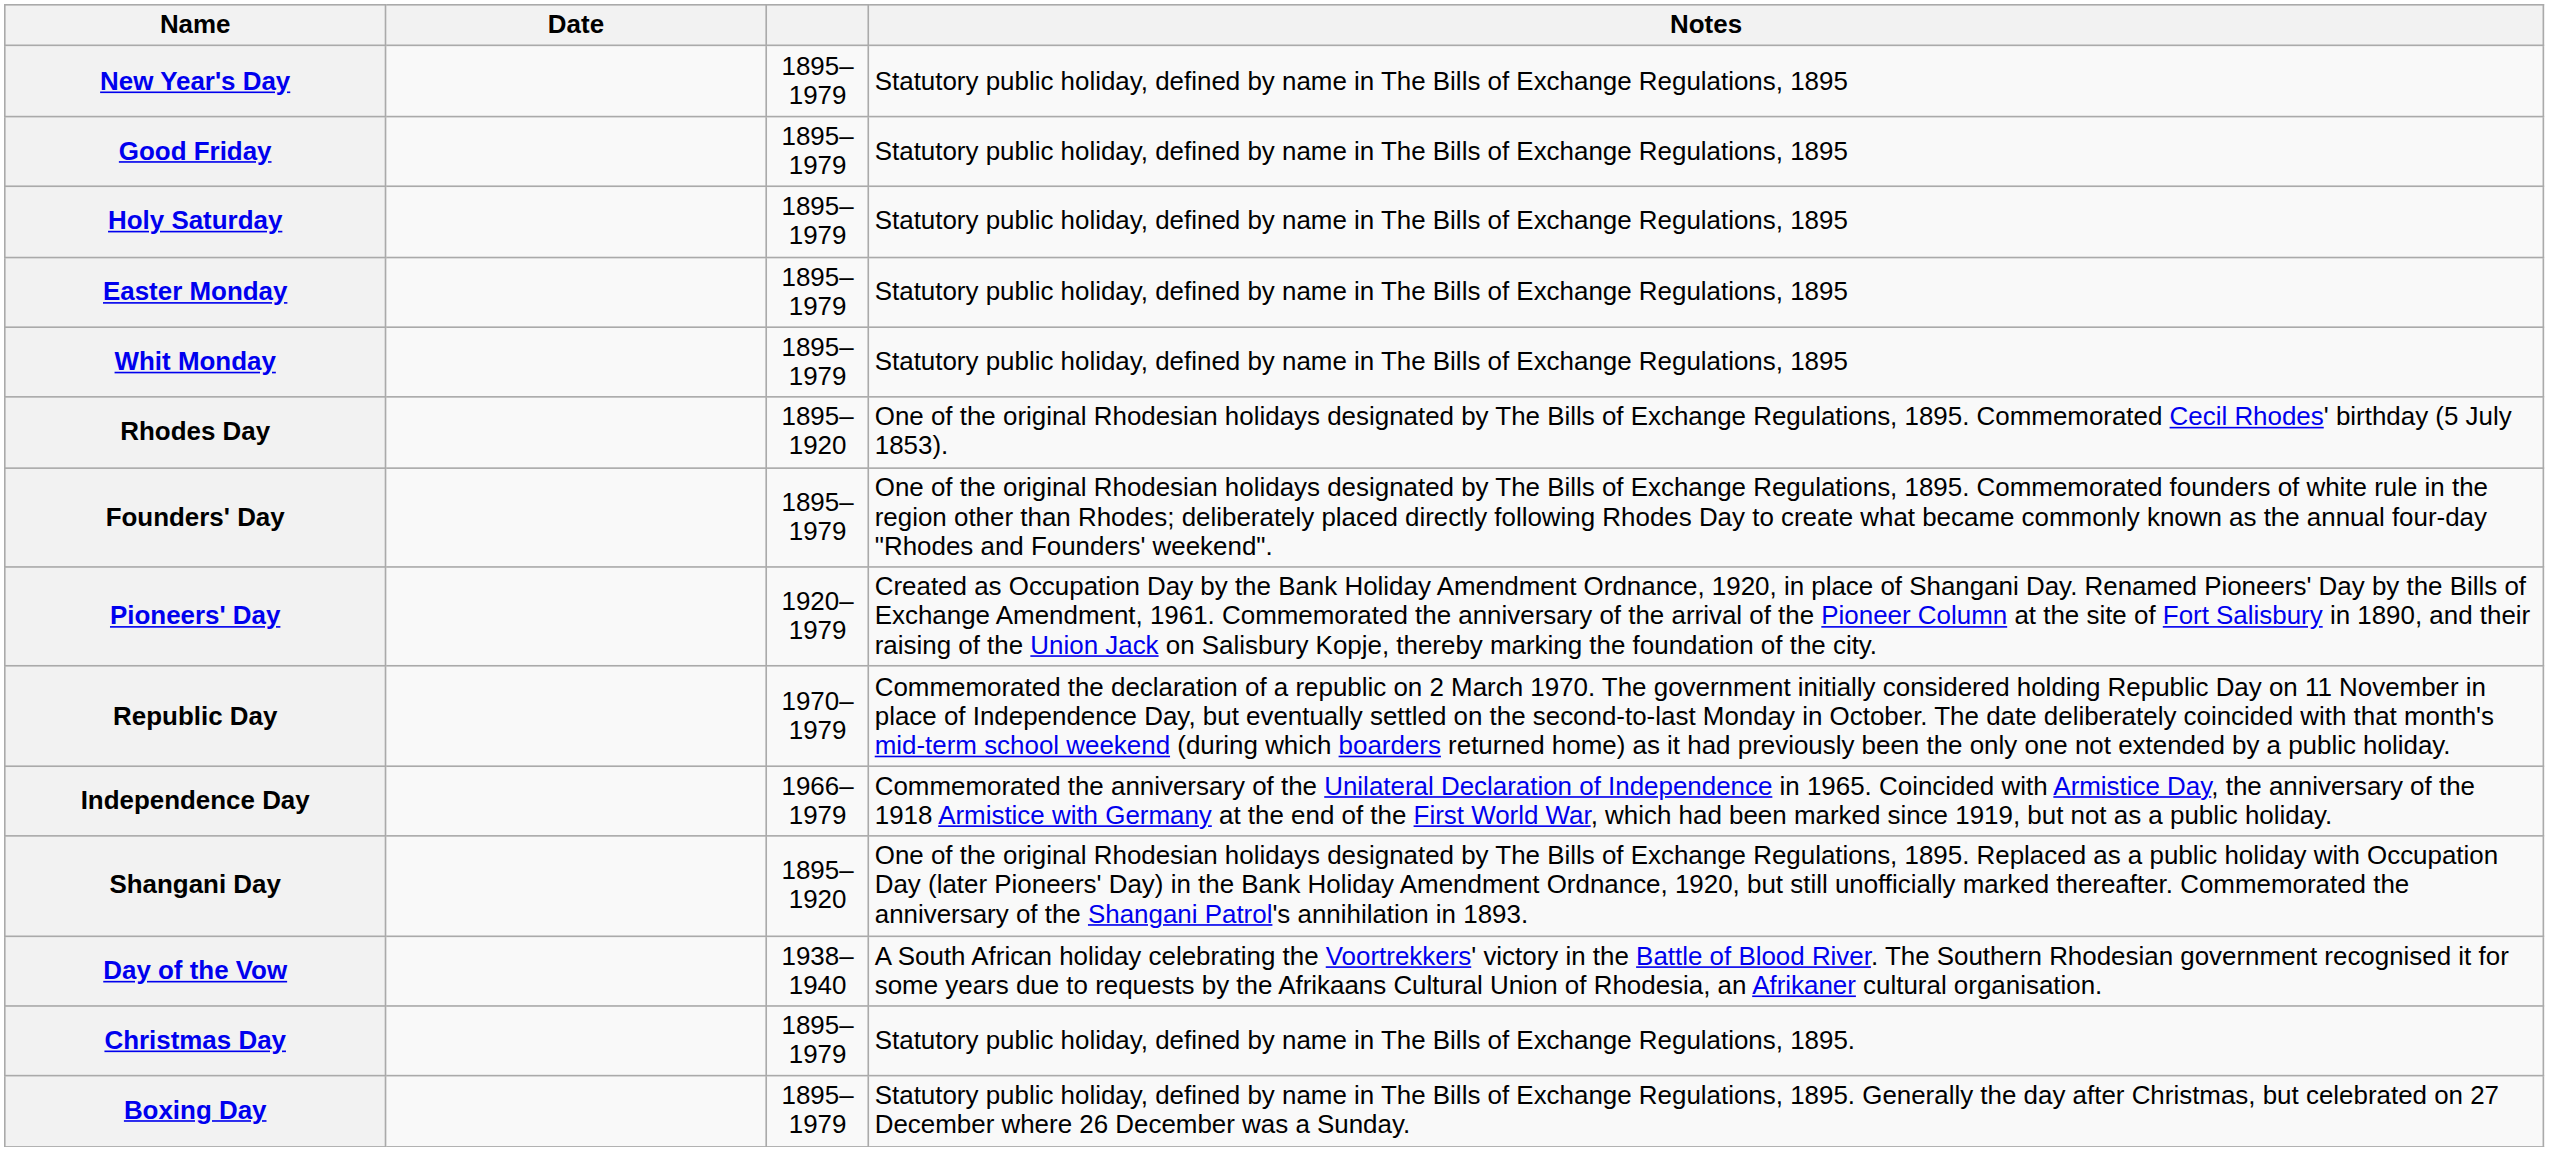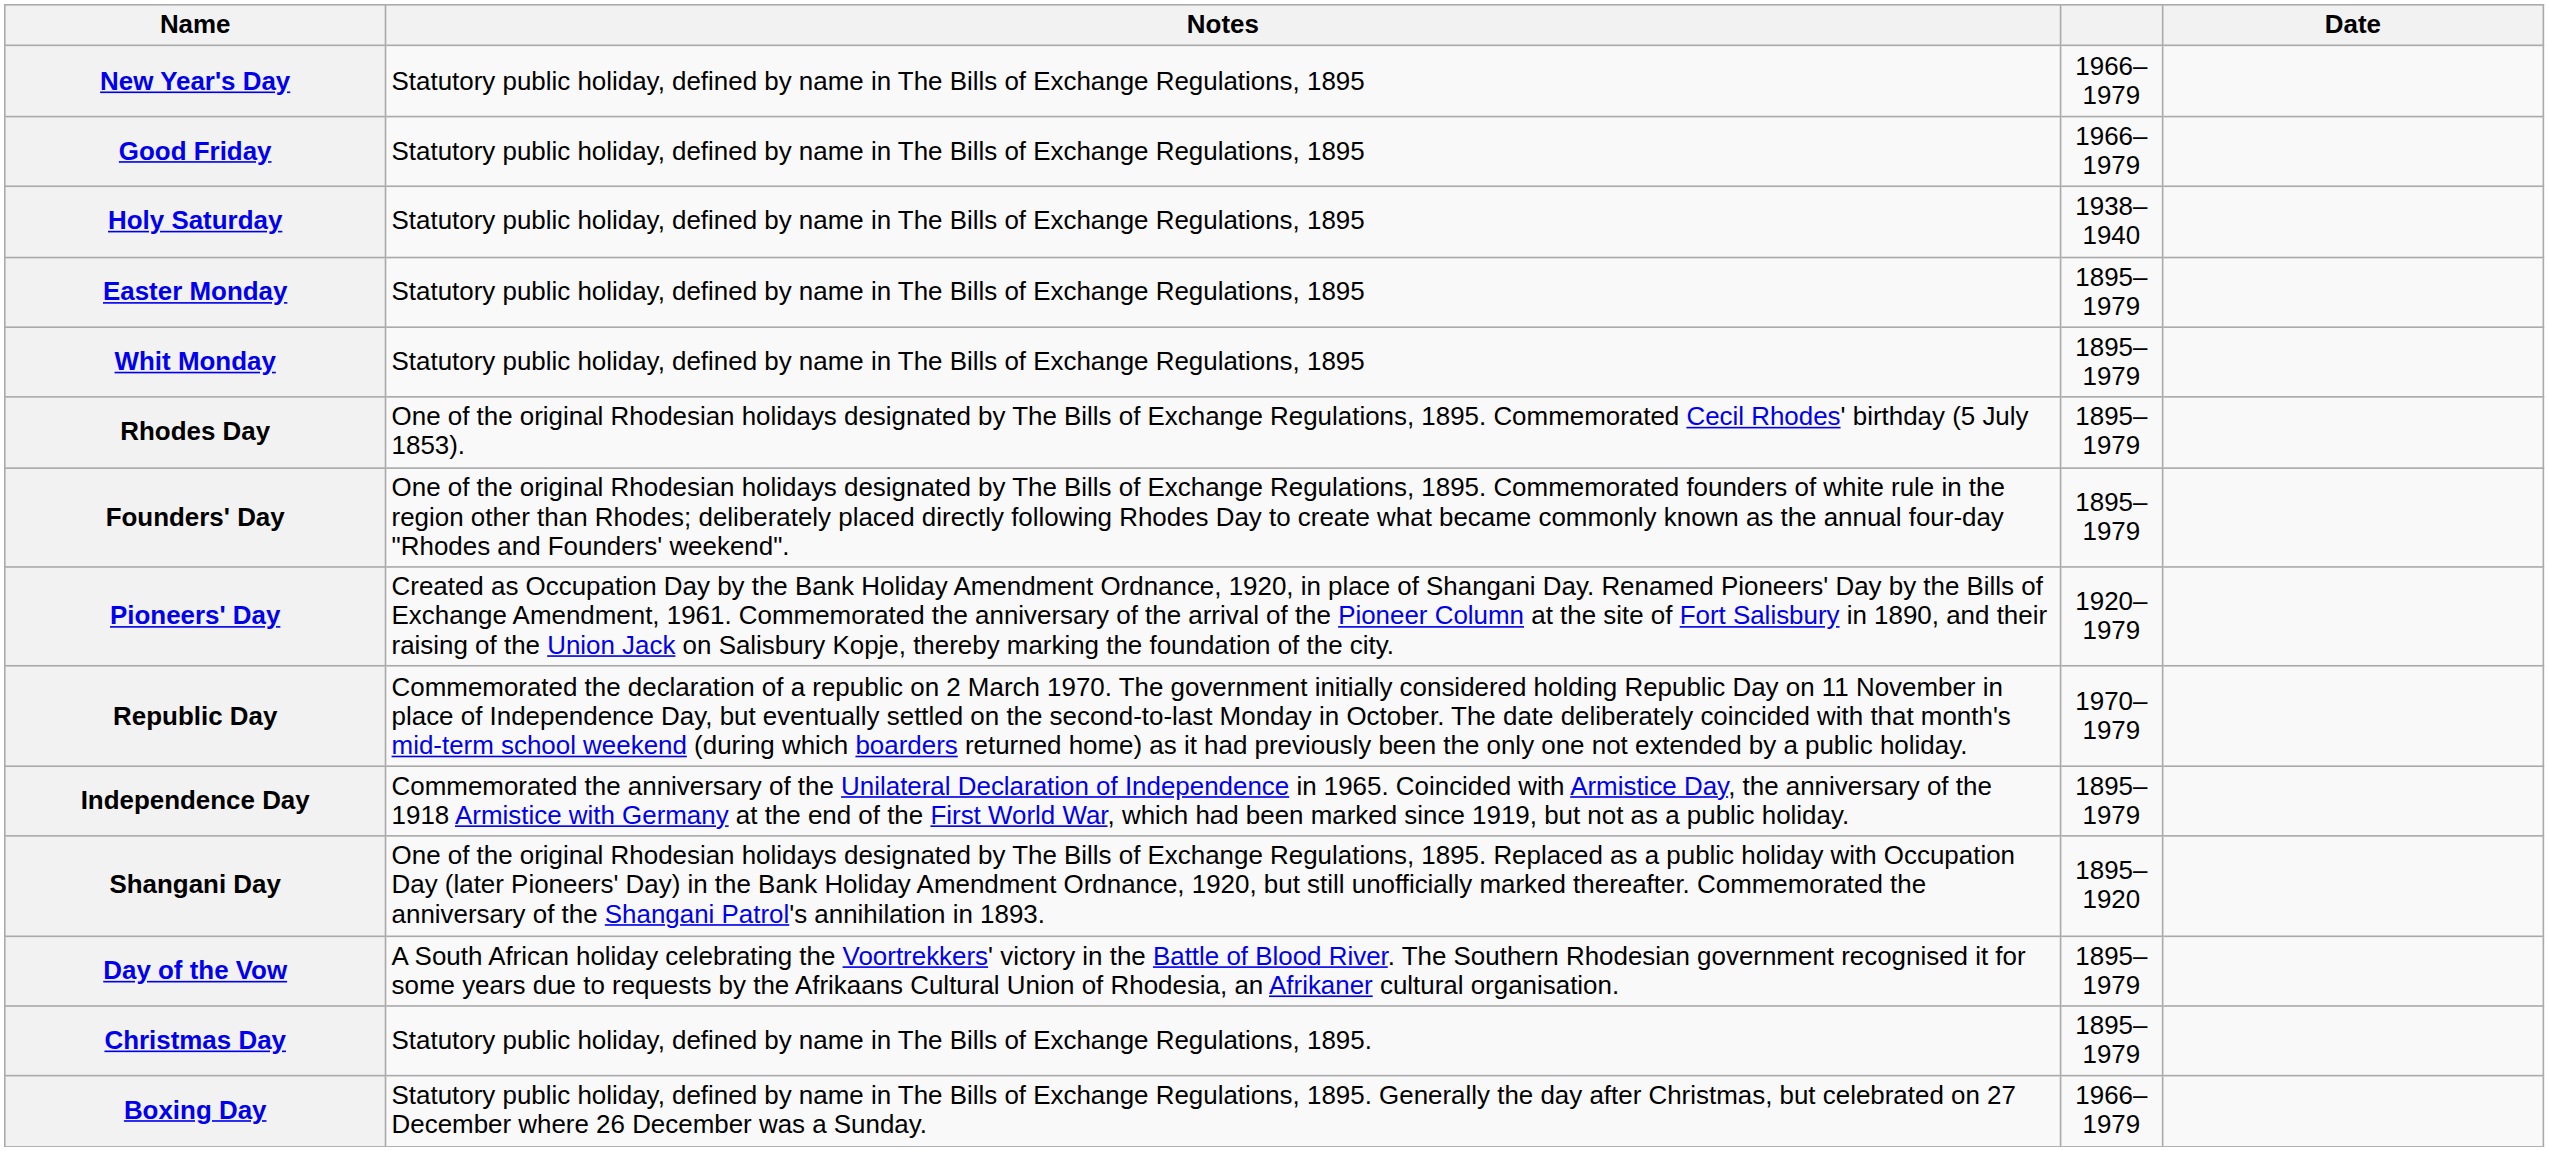columns swapped: Date <-> Notes
New Year's Day | column 3: 1895–1979 -> 1966–1979
Good Friday | column 3: 1895–1979 -> 1966–1979
Holy Saturday | column 3: 1895–1979 -> 1938–1940
Rhodes Day | column 3: 1895–1920 -> 1895–1979
Independence Day | column 3: 1966–1979 -> 1895–1979
Day of the Vow | column 3: 1938–1940 -> 1895–1979
Boxing Day | column 3: 1895–1979 -> 1966–1979
